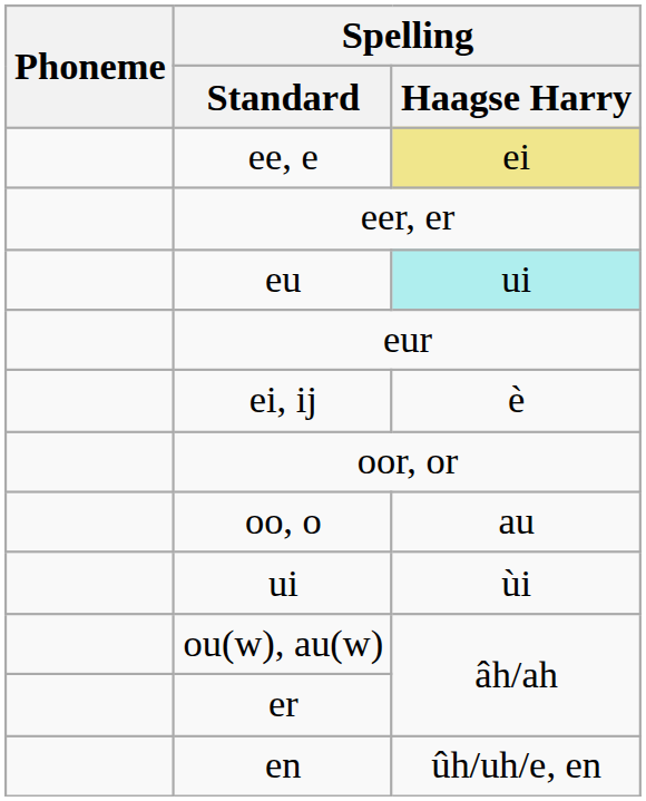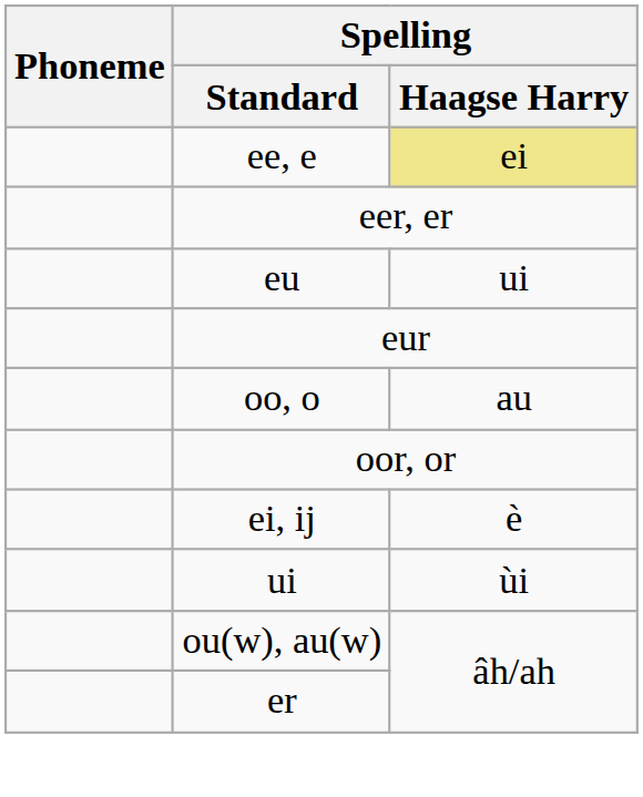eu | Spelling / Haagse Harry: paleturquoise background -> no background
rows swapped: oo, o <-> ei, ij
- row: en | ûh/uh/e, en
